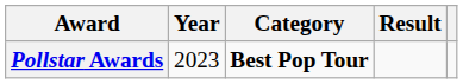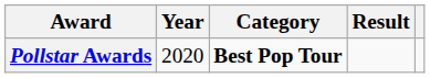Pollstar Awards | Year: 2023 -> 2020
